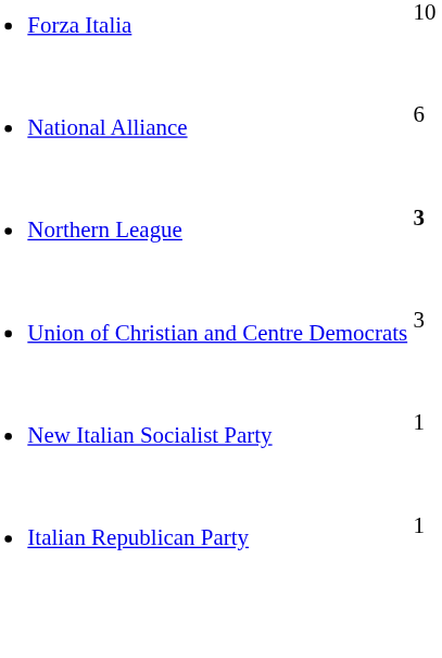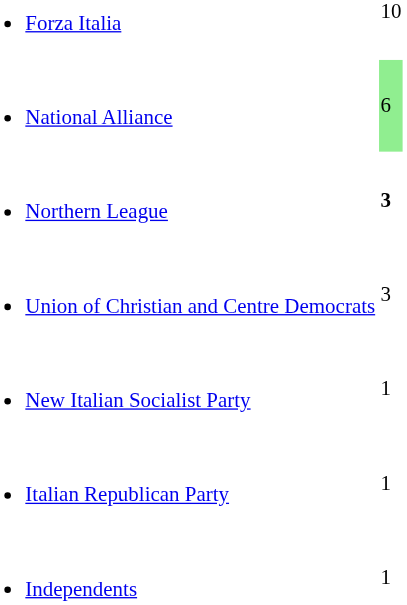National Alliance | column 2: no background -> lightgreen background
+ row: Independents | 1
